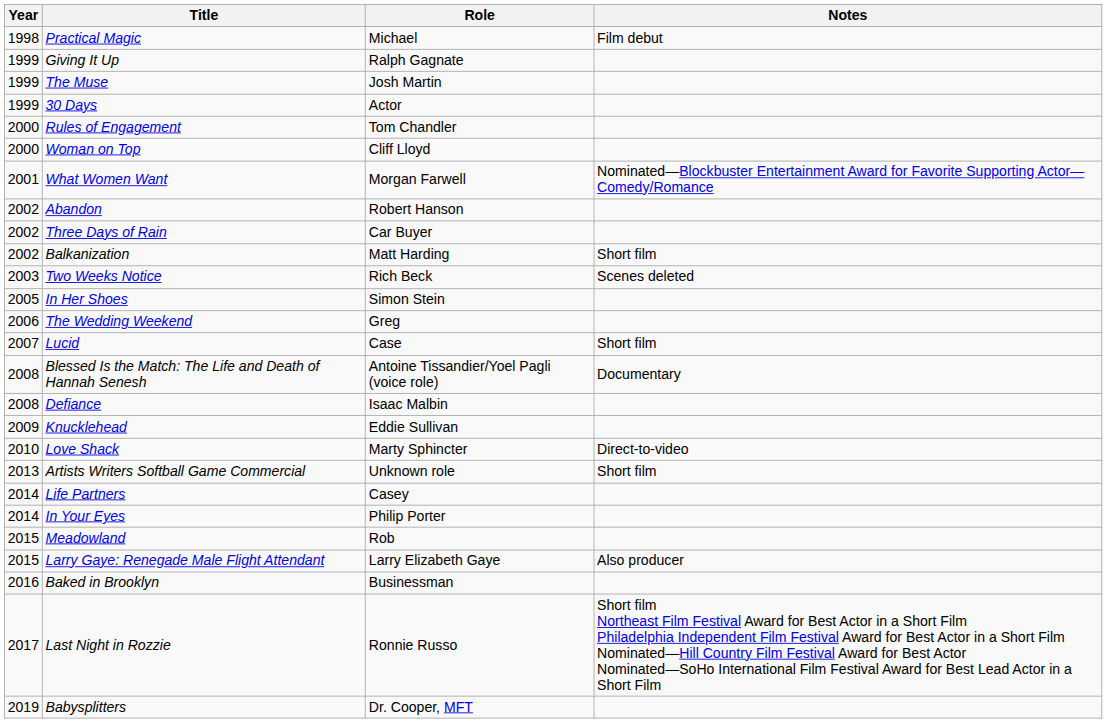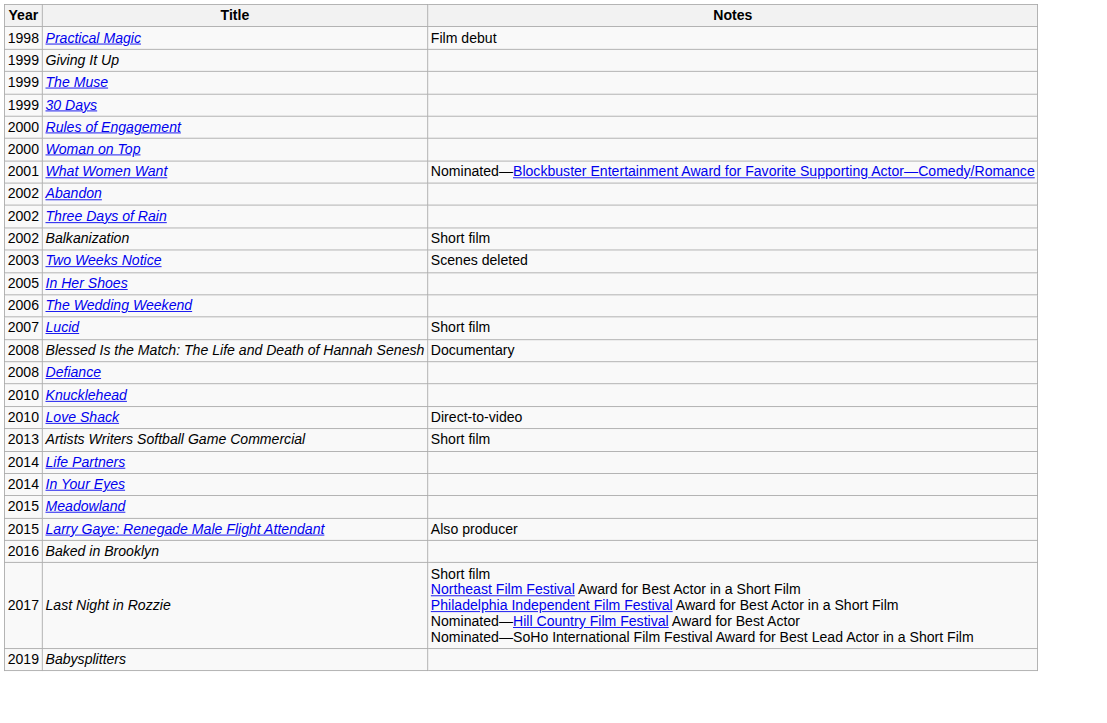- column: Role | Michael | Ralph Gagnate | Josh Martin | Actor | Tom Chandler | Cliff Lloyd | Morgan Farwell | Robert Hanson | Car Buyer | Matt Harding | Rich Beck | Simon Stein | Greg | Case | Antoine Tissandier/Yoel Pagli (voice role) | Isaac Malbin | Eddie Sullivan | Marty Sphincter | Unknown role | Casey | Philip Porter | Rob | Larry Elizabeth Gaye | Businessman | Ronnie Russo | Dr. Cooper, MFT
Knucklehead | Year: 2009 -> 2010
